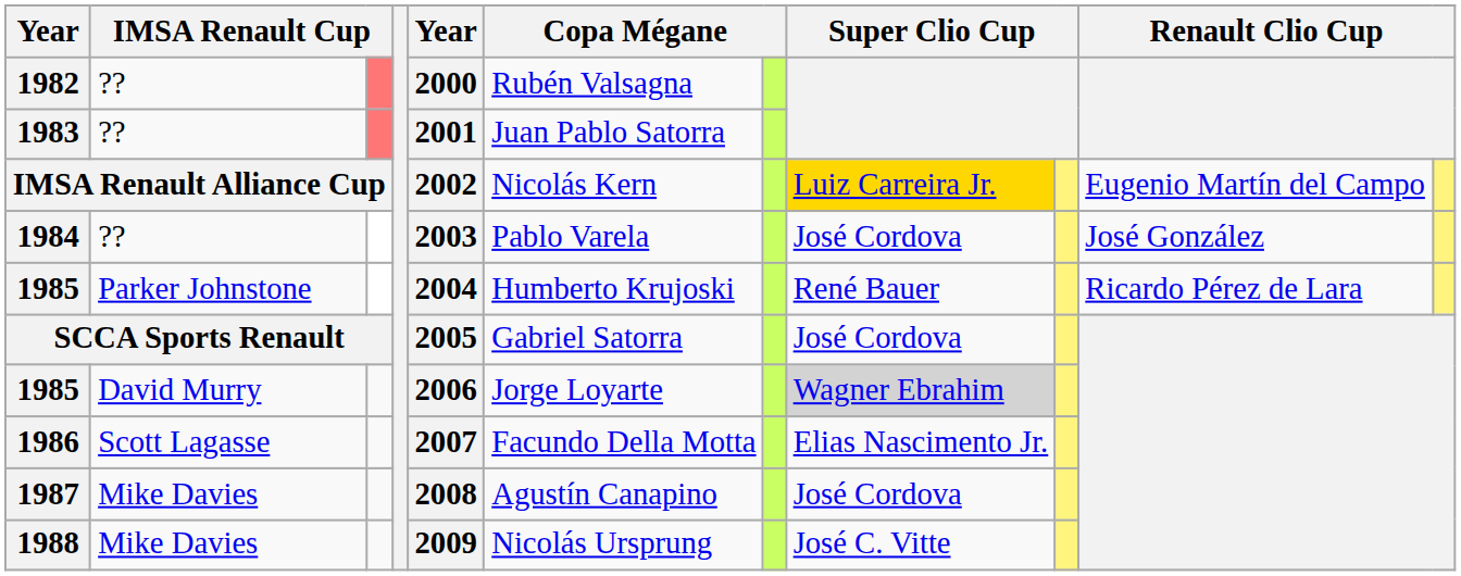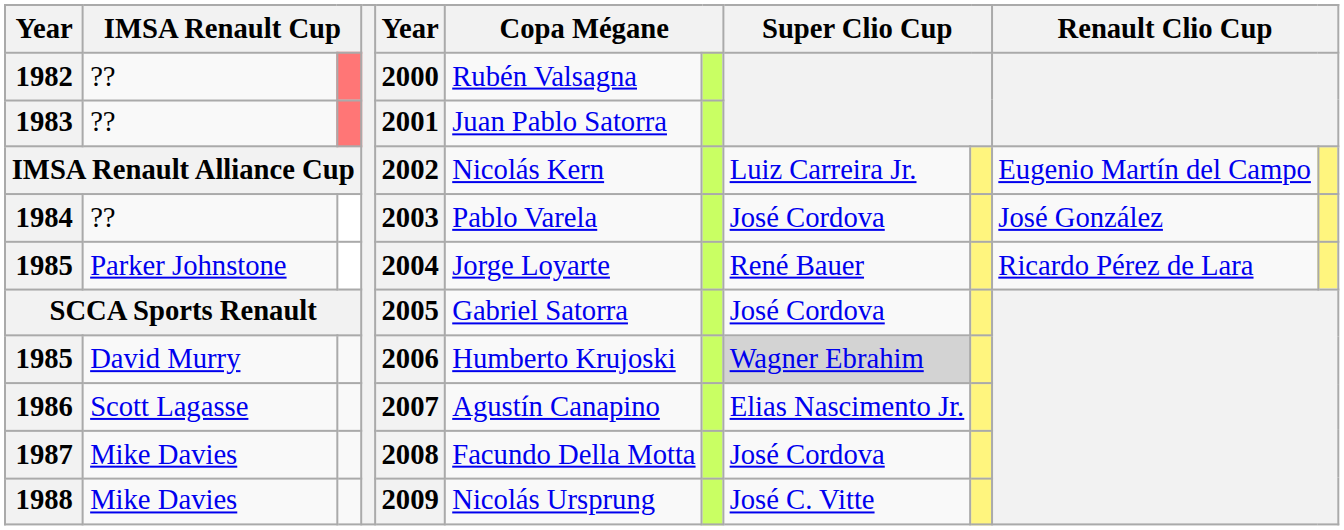IMSA Renault Alliance Cup | column 8: gold background -> no background
1985 / Parker Johnstone | column 6: Humberto Krujoski -> Jorge Loyarte
1985 / David Murry | column 6: Jorge Loyarte -> Humberto Krujoski
1986 | column 6: Facundo Della Motta -> Agustín Canapino
1987 | column 6: Agustín Canapino -> Facundo Della Motta
